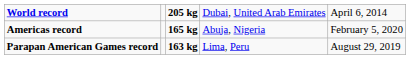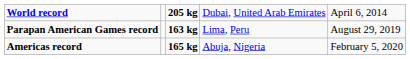rows swapped: Parapan American Games record <-> Americas record
